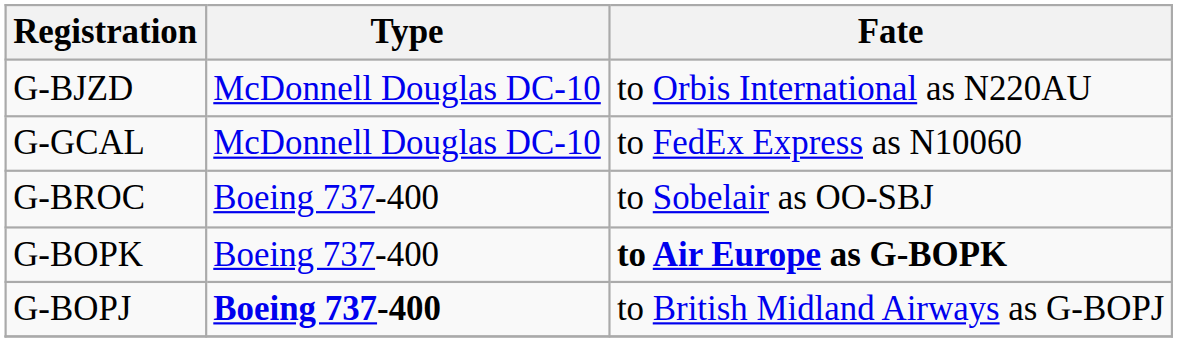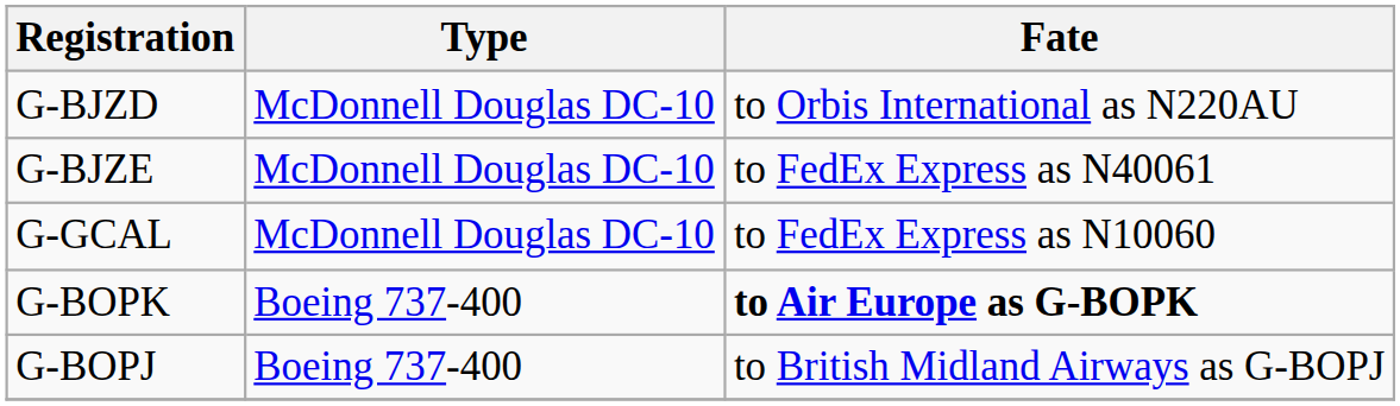+ row: G-BJZE | McDonnell Douglas DC-10 | to FedEx Express as N40061
- row: G-BROC | Boeing 737-400 | to Sobelair as OO-SBJ
G-BOPJ | Type: bold -> normal
